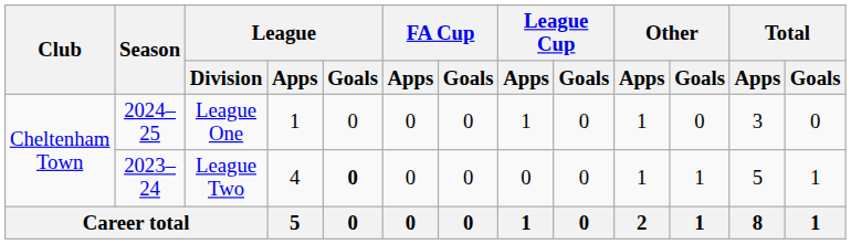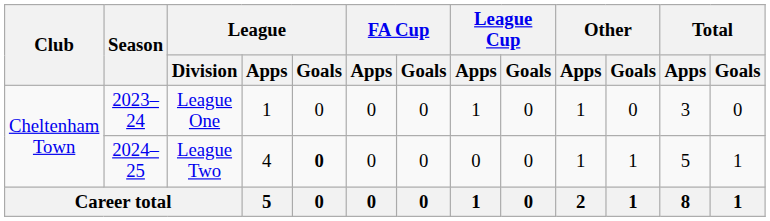League One | Season: 2024–25 -> 2023–24
League Two | Season: 2023–24 -> 2024–25
